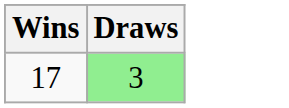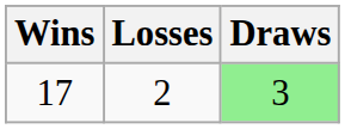+ column: Losses | 2
